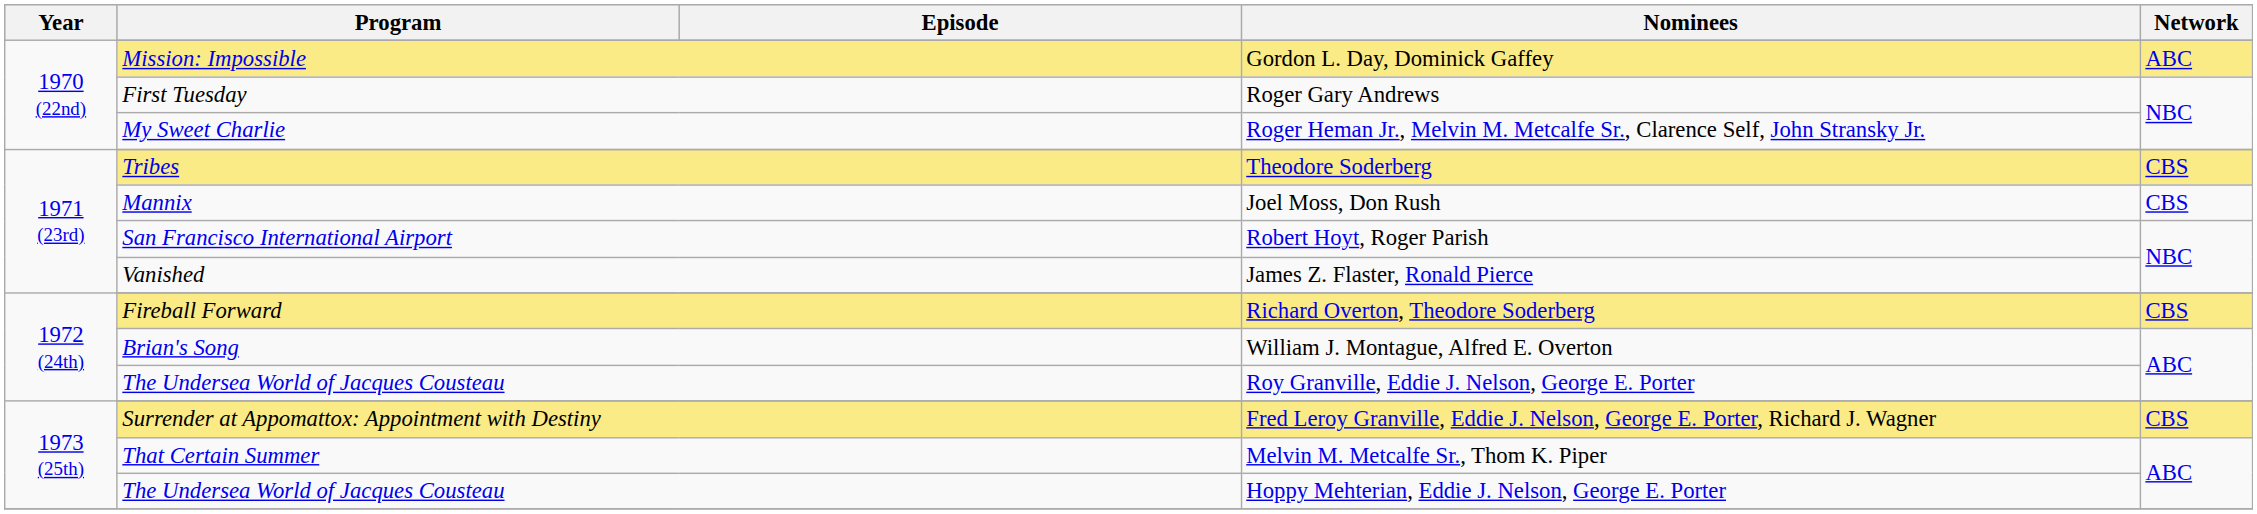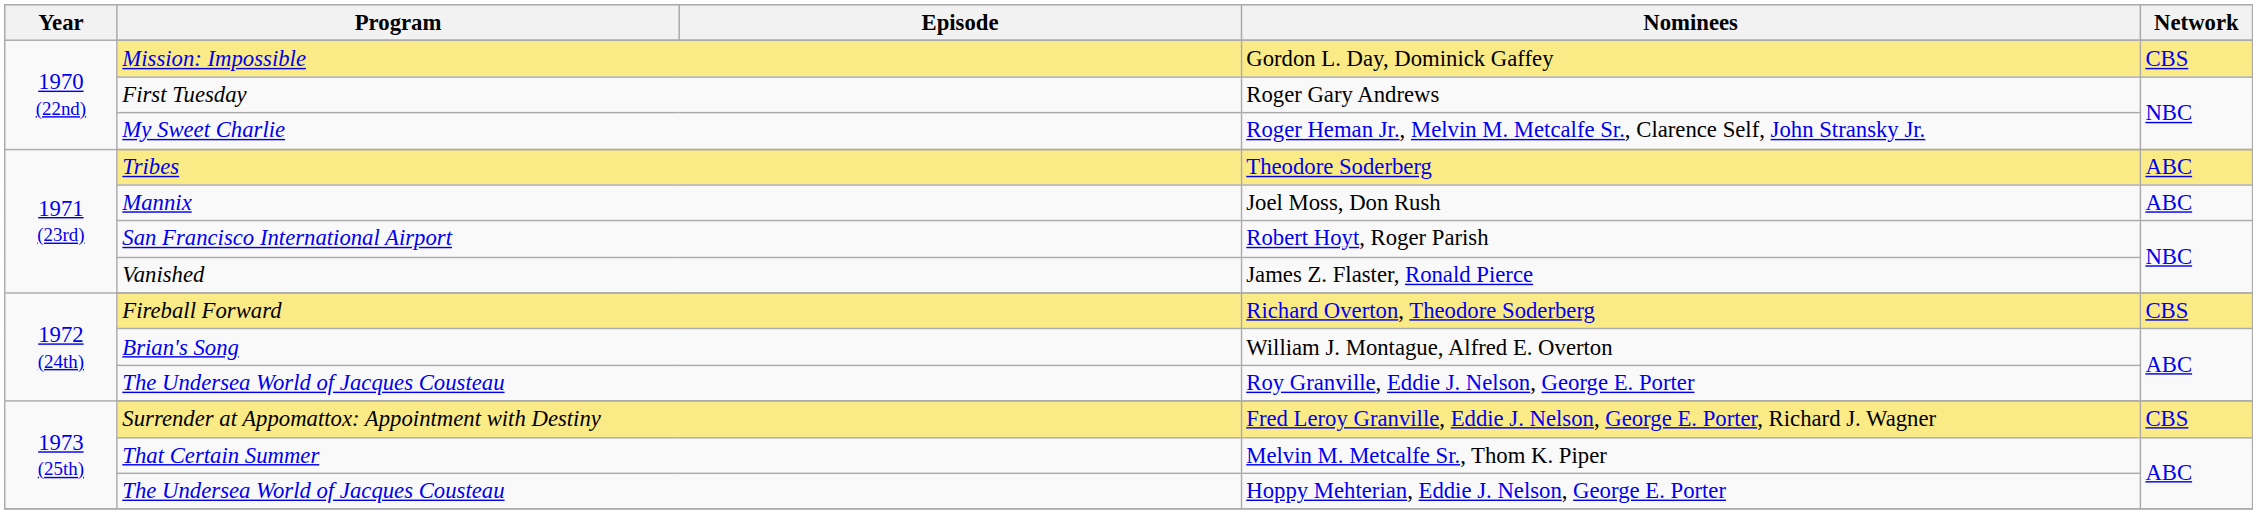Gordon L. Day, Dominick Gaffey | Network: ABC -> CBS
Theodore Soderberg | Network: CBS -> ABC
Joel Moss, Don Rush | Network: CBS -> ABC
